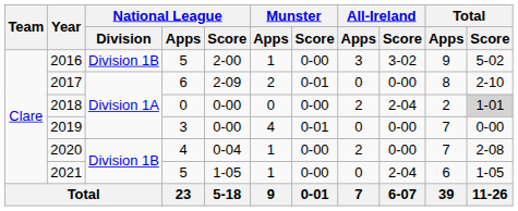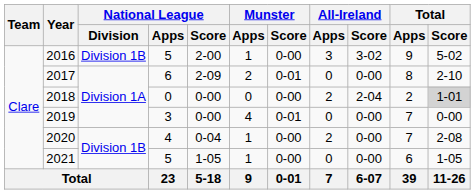2021 | All-Ireland / Score: 2-04 -> 0-00
